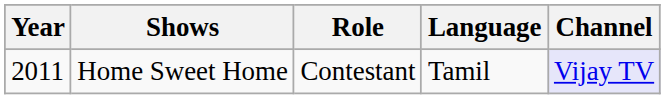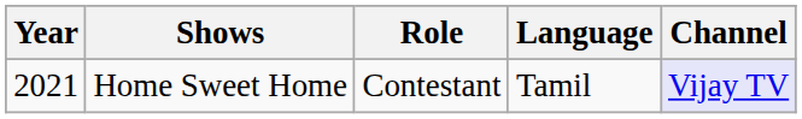Home Sweet Home | Year: 2011 -> 2021
